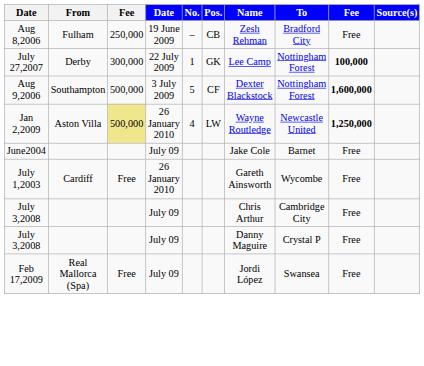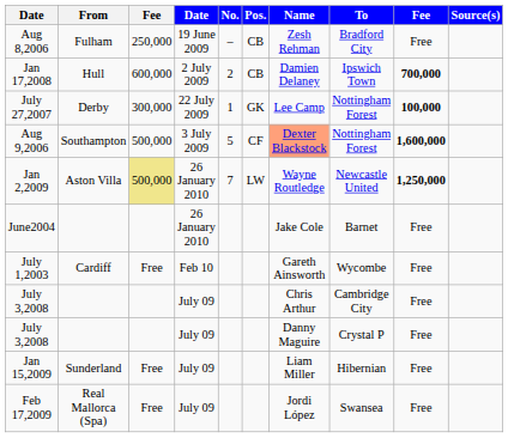+ row: Jan 17,2008 | Hull | 600,000 | 2 July 2009 | 2 | CB | Damien Delaney | Ipswich Town | 700,000
Aug 9,2006 | Name: no background -> lightsalmon background
Jan 2,2009 | No.: 4 -> 7
June2004 | column 4: July 09 -> 26 January 2010
July 1,2003 | column 4: 26 January 2010 -> Feb 10
+ row: Jan 15,2009 | Sunderland | Free | July 09 | Liam Miller | Hibernian | Free
